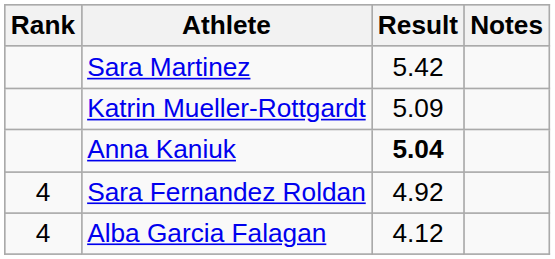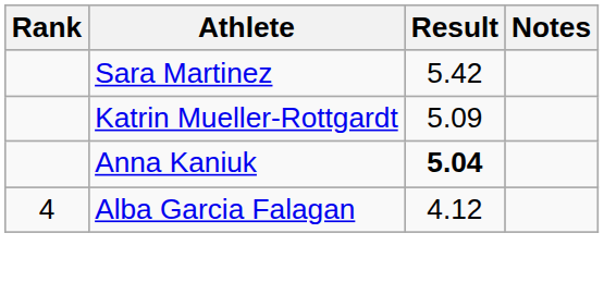- row: 4 | Sara Fernandez Roldan | 4.92
